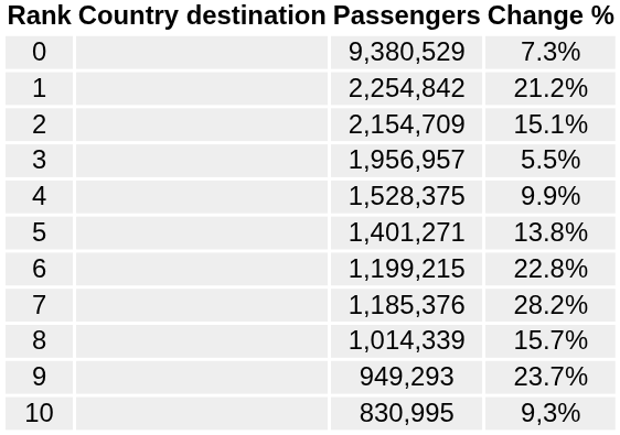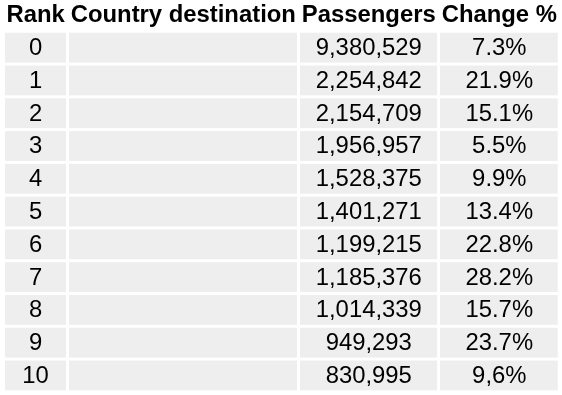1 | Change %: 21.2% -> 21.9%
5 | Change %: 13.8% -> 13.4%
10 | Change %: 9,3% -> 9,6%
